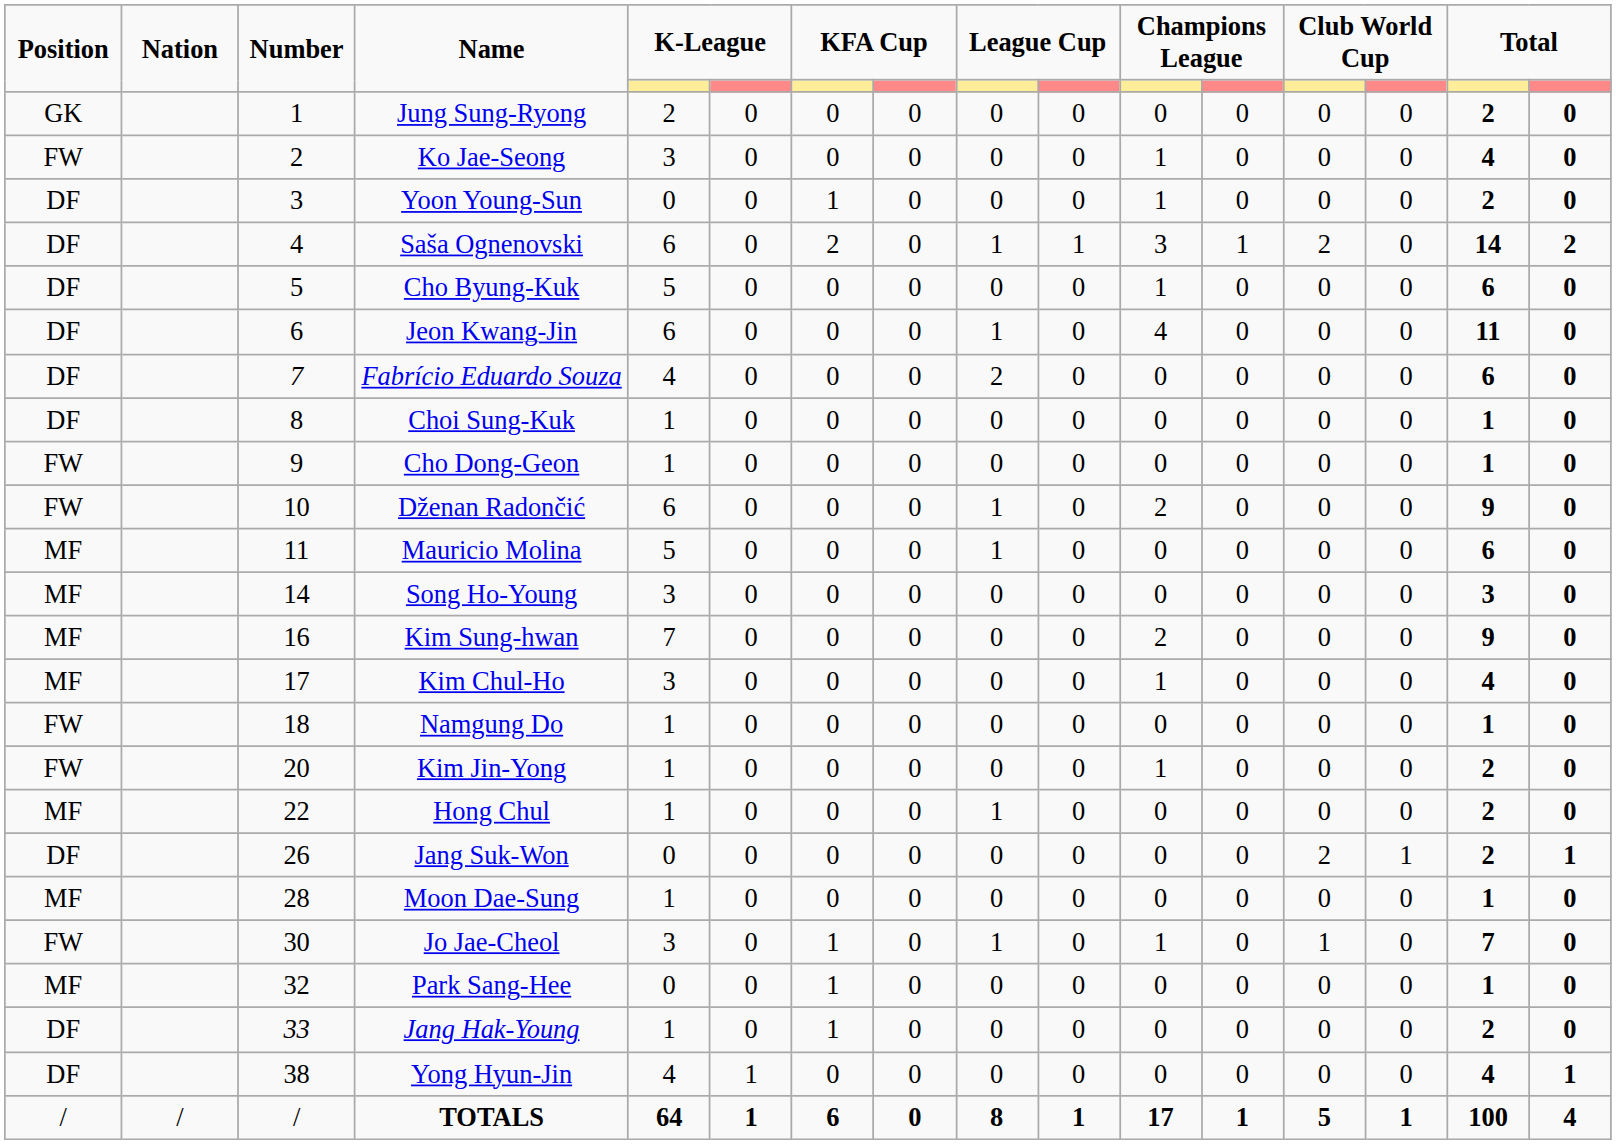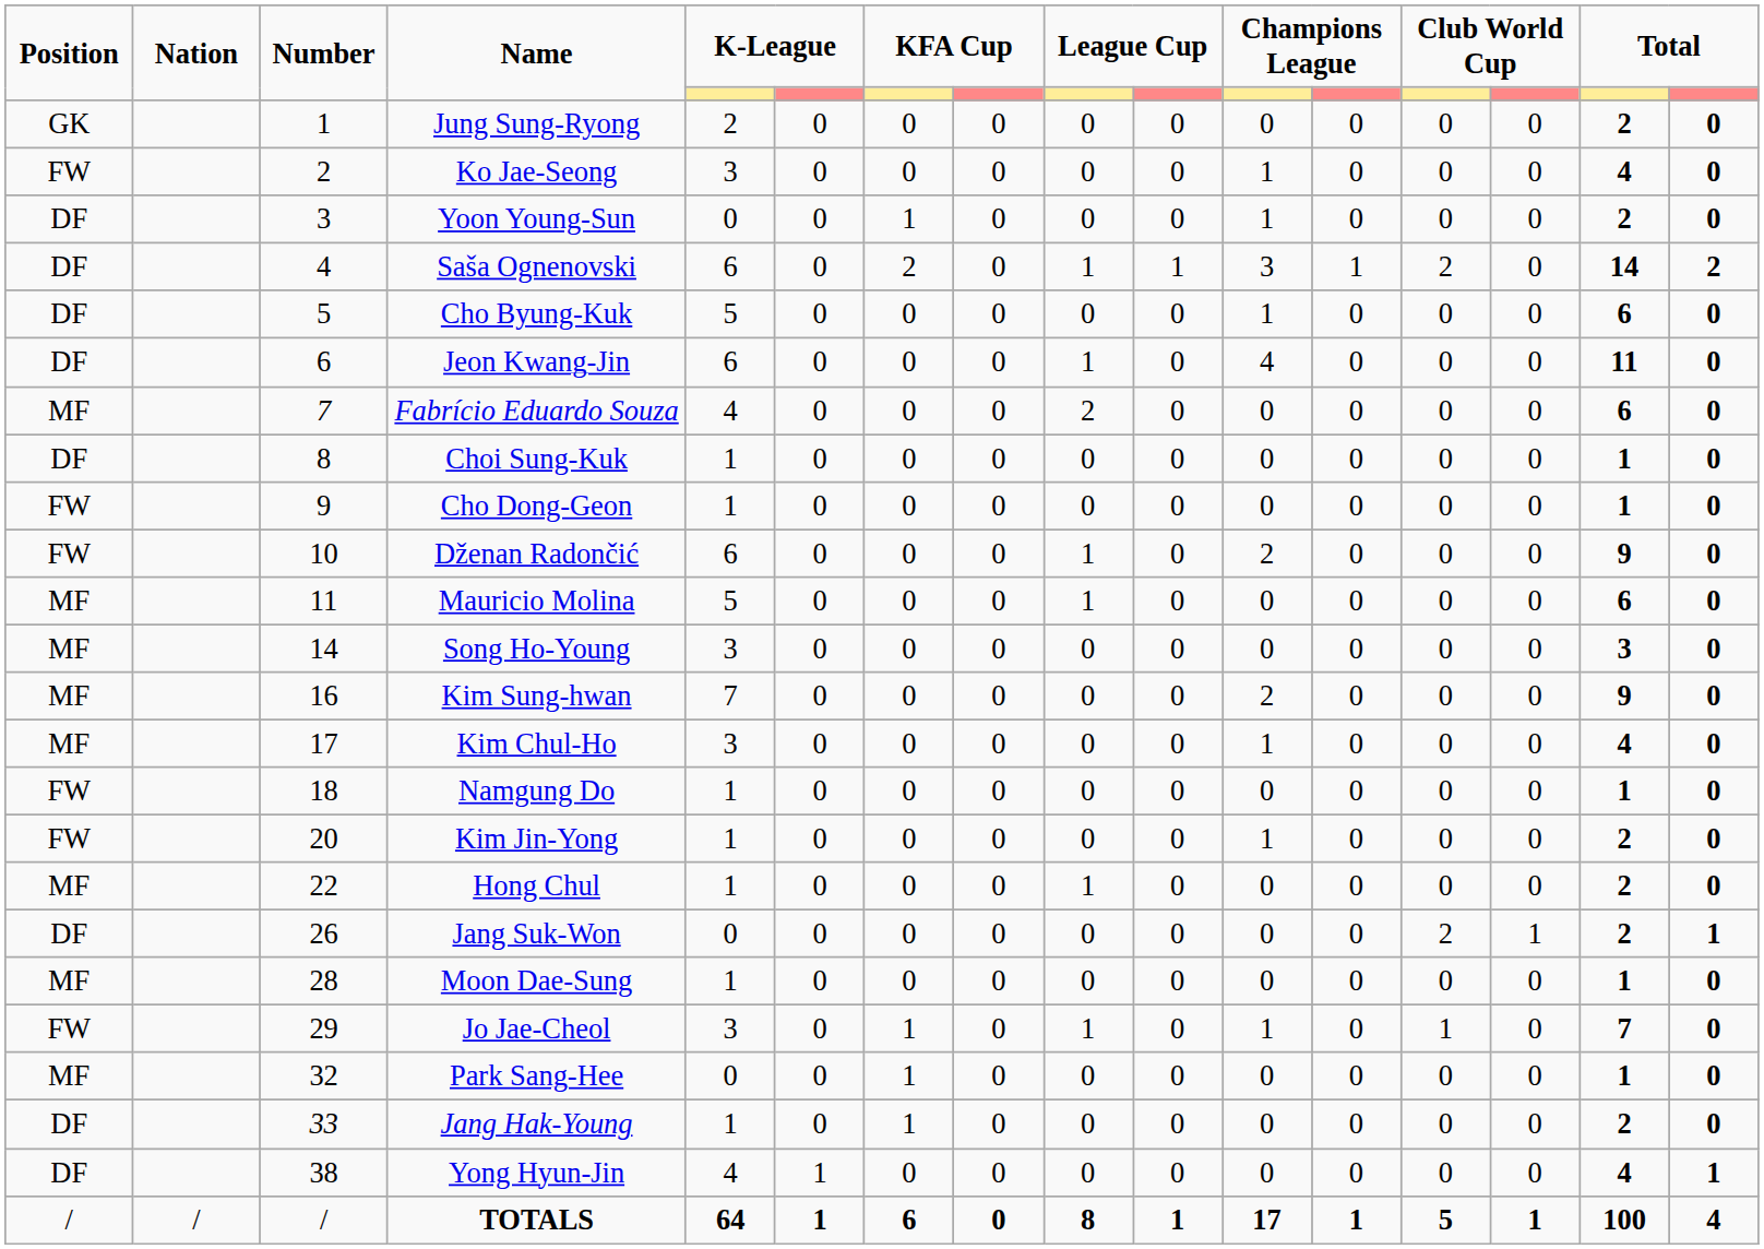Fabrício Eduardo Souza | Position: DF -> MF
Jo Jae-Cheol | Number: 30 -> 29
